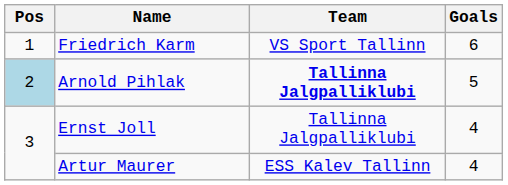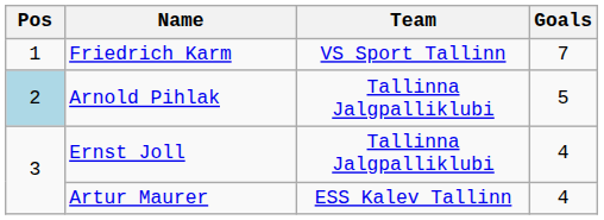Friedrich Karm | Goals: 6 -> 7
Arnold Pihlak | Team: bold -> normal
